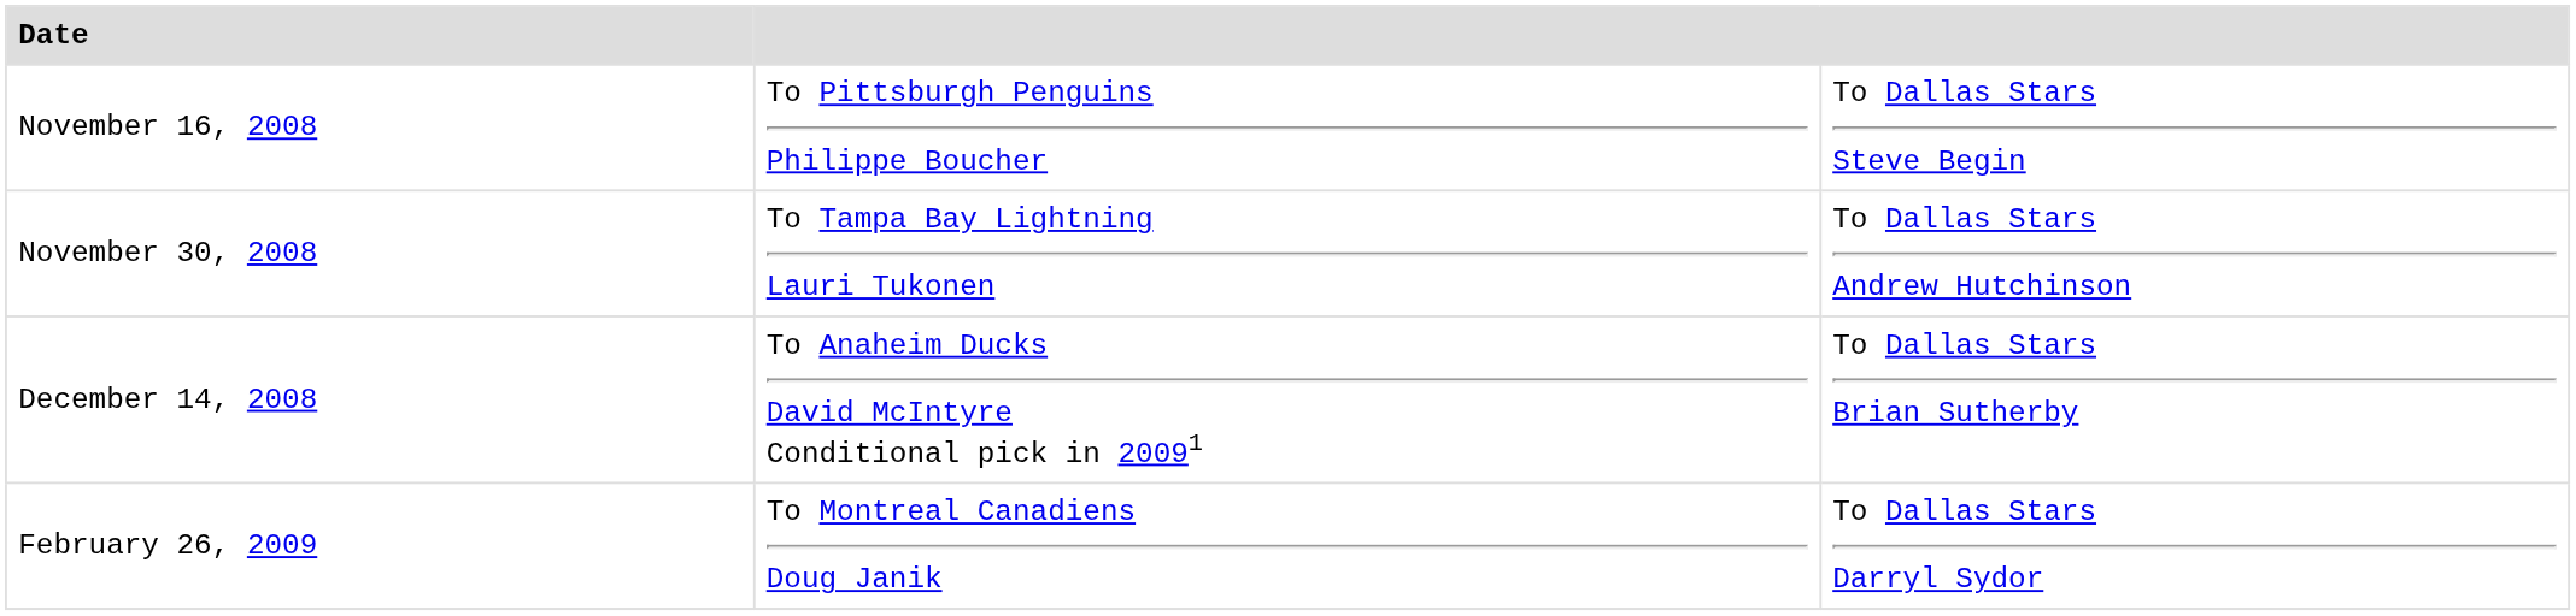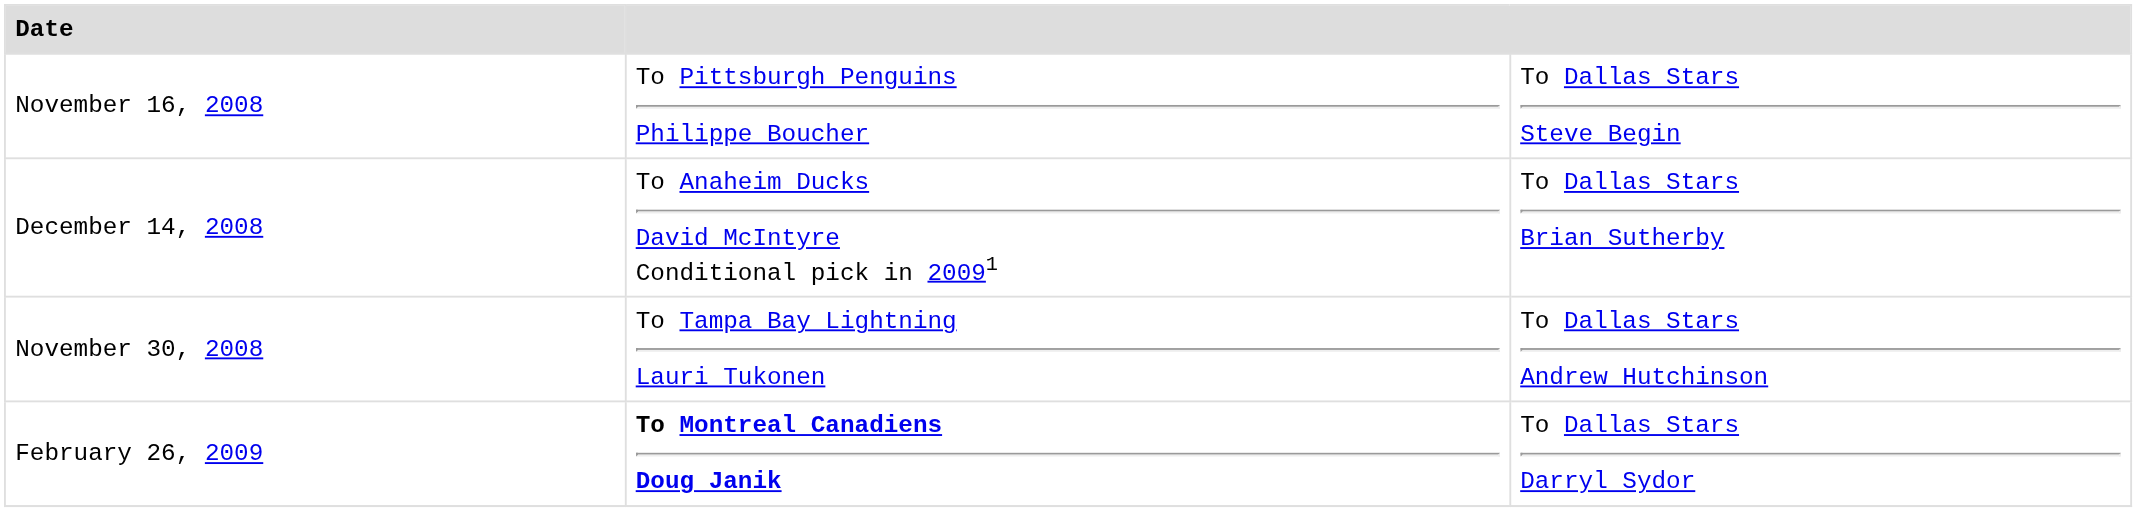rows swapped: November 30, 2008 <-> December 14, 2008
February 26, 2009 | column 2: normal -> bold
